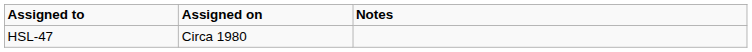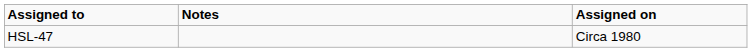columns swapped: Assigned on <-> Notes
